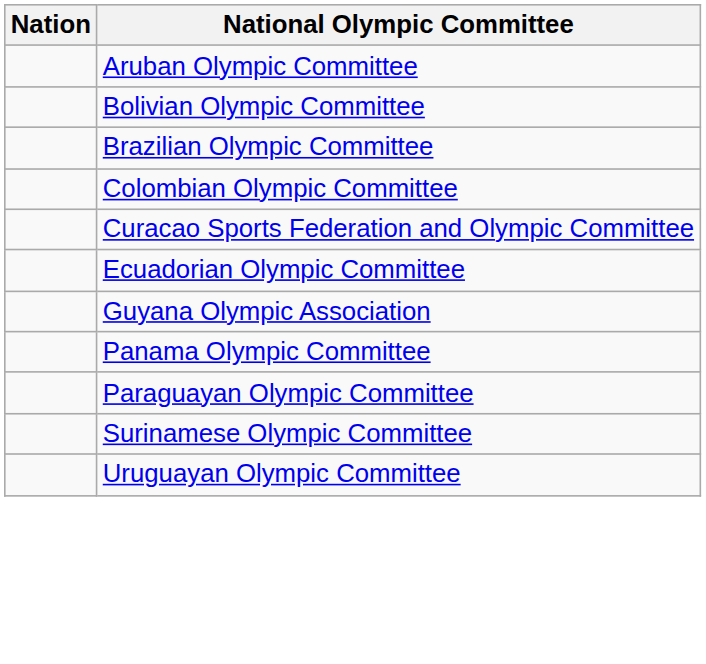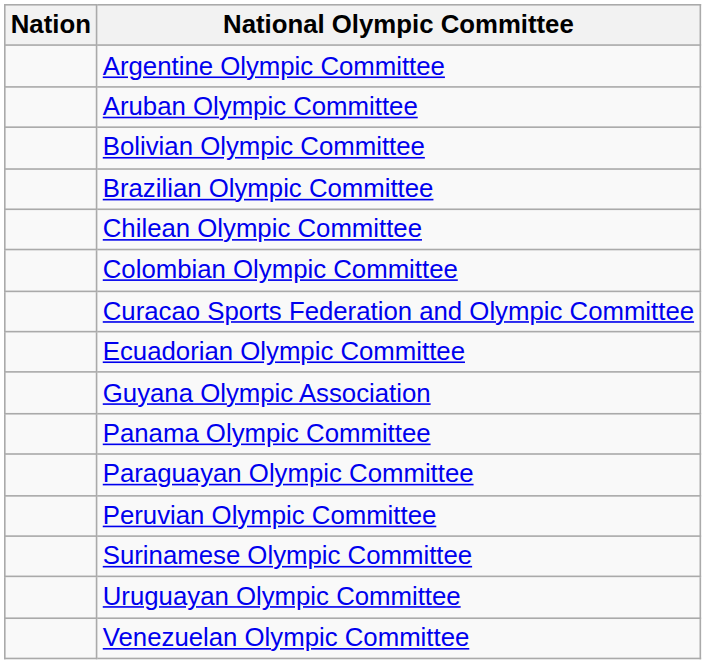+ row: Argentine Olympic Committee
+ row: Chilean Olympic Committee
+ row: Peruvian Olympic Committee
+ row: Venezuelan Olympic Committee
